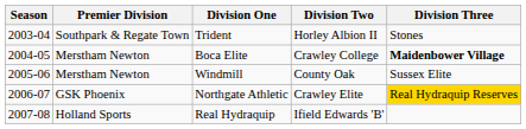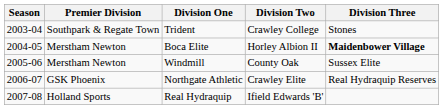Trident | Division Two: Horley Albion II -> Crawley College
Boca Elite | Division Two: Crawley College -> Horley Albion II
Northgate Athletic | Division Three: gold background -> no background
